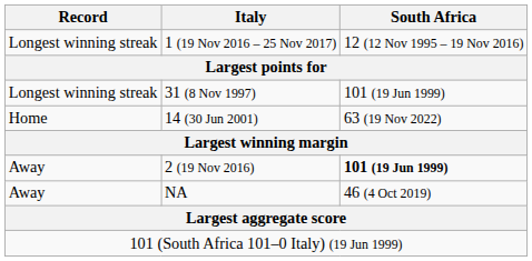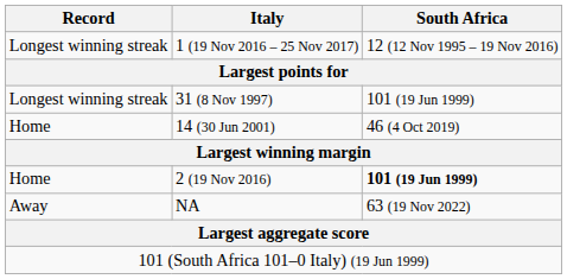14 (30 Jun 2001) | South Africa: 63 (19 Nov 2022) -> 46 (4 Oct 2019)
2 (19 Nov 2016) | Record: Away -> Home
NA | South Africa: 46 (4 Oct 2019) -> 63 (19 Nov 2022)
